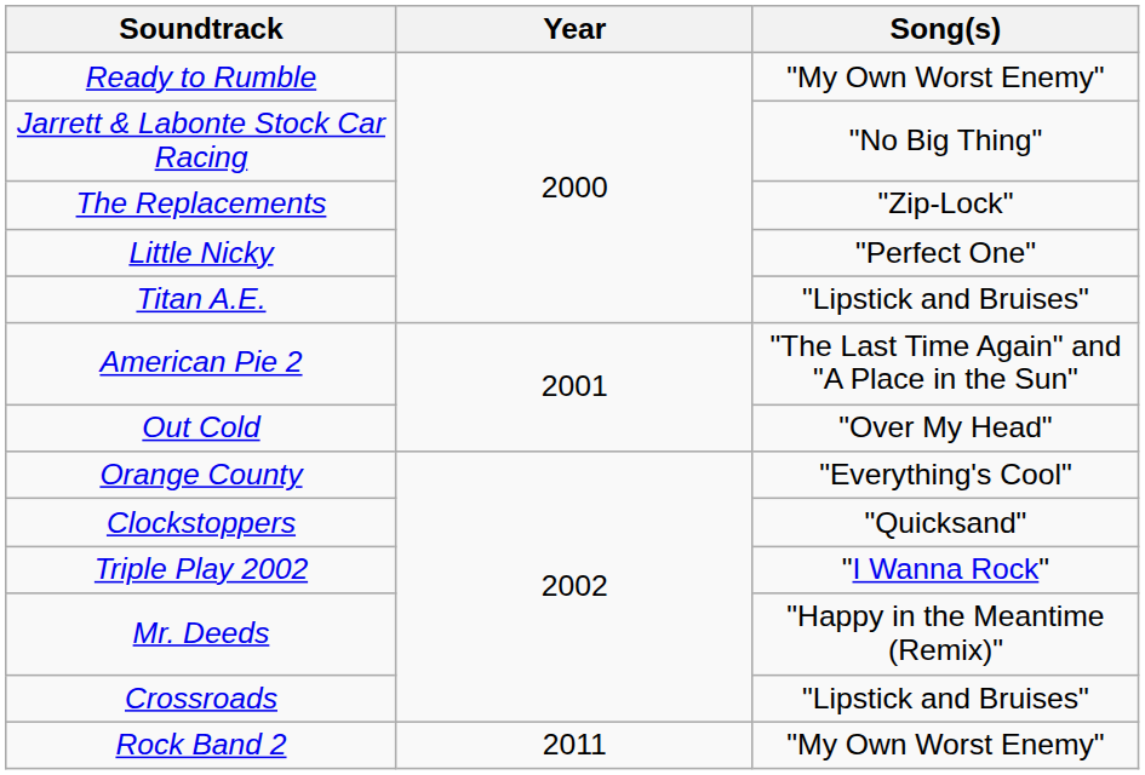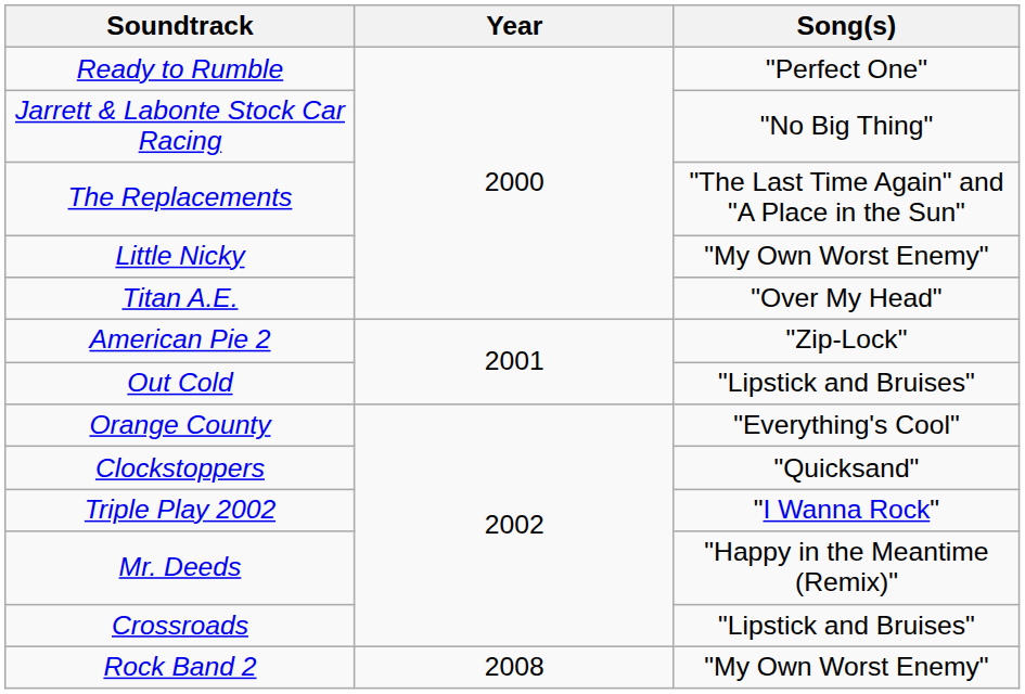Ready to Rumble | Song(s): "My Own Worst Enemy" -> "Perfect One"
The Replacements | Song(s): "Zip-Lock" -> "The Last Time Again" and "A Place in the Sun"
Little Nicky | Song(s): "Perfect One" -> "My Own Worst Enemy"
Titan A.E. | Song(s): "Lipstick and Bruises" -> "Over My Head"
American Pie 2 | Song(s): "The Last Time Again" and "A Place in the Sun" -> "Zip-Lock"
Out Cold | Song(s): "Over My Head" -> "Lipstick and Bruises"
Rock Band 2 | Year: 2011 -> 2008
